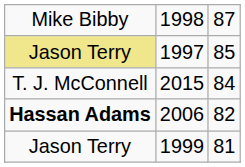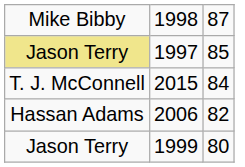2006 | column 1: bold -> normal
1999 | column 3: 81 -> 80
